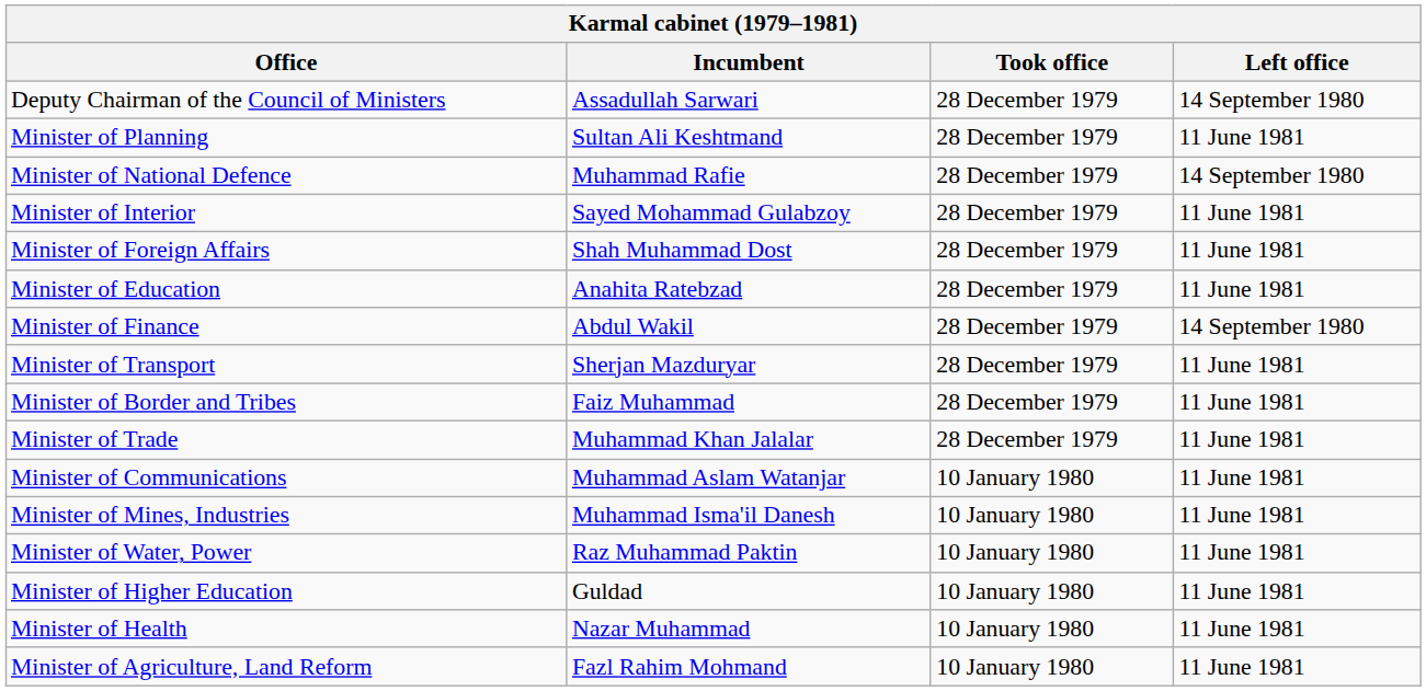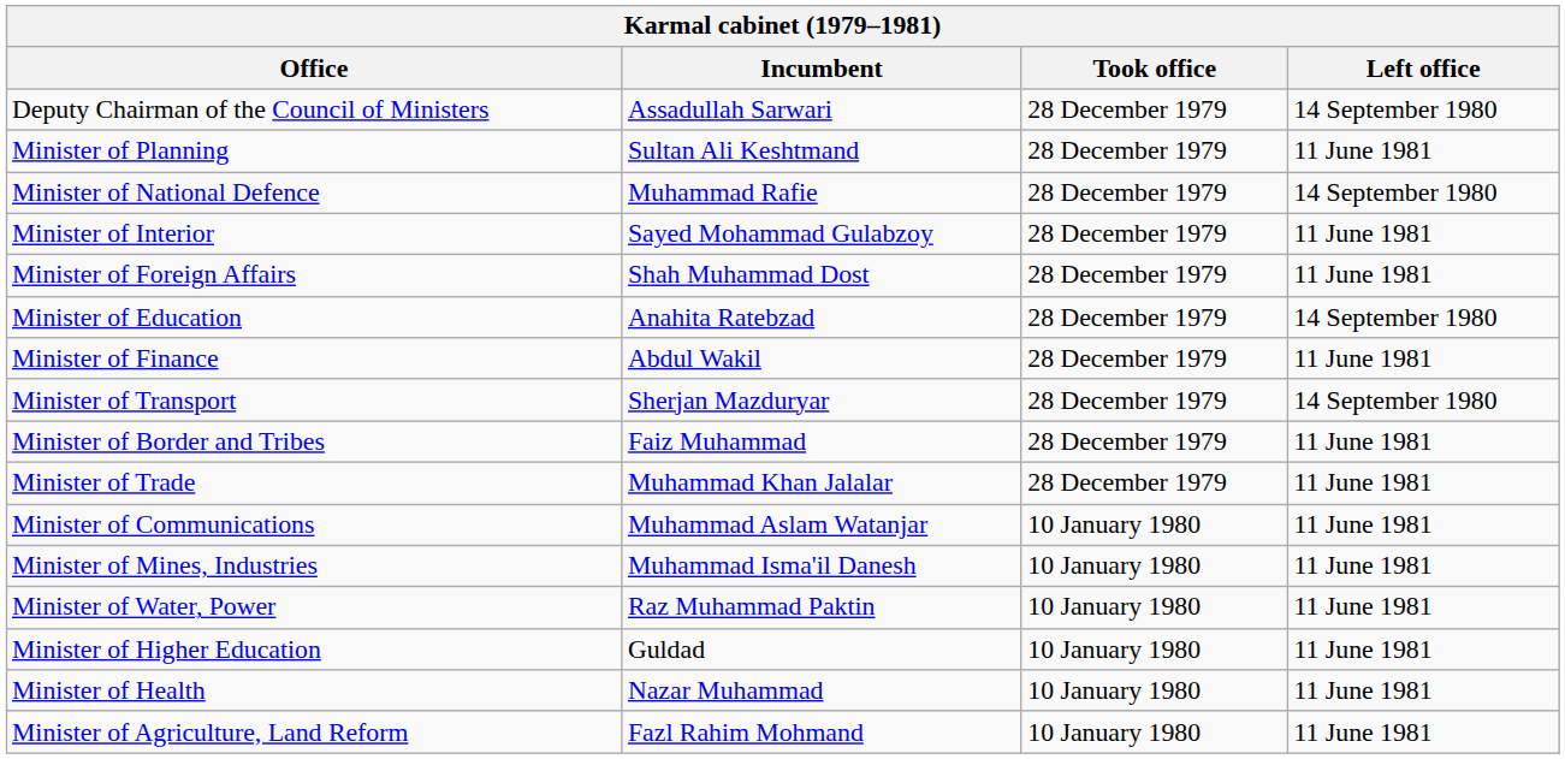Minister of Education | Left office: 11 June 1981 -> 14 September 1980
Minister of Finance | Left office: 14 September 1980 -> 11 June 1981
Minister of Transport | Left office: 11 June 1981 -> 14 September 1980
